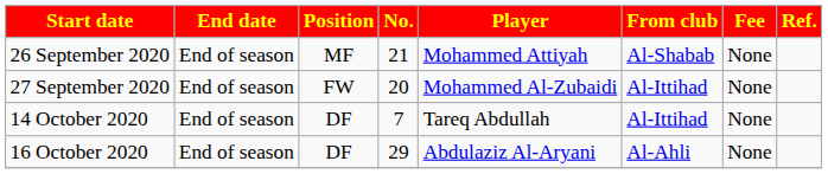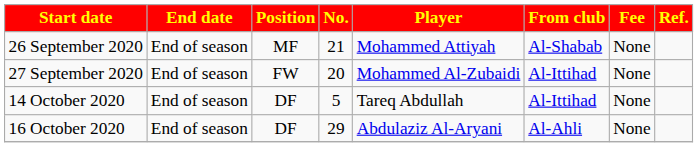14 October 2020 | No.: 7 -> 5
